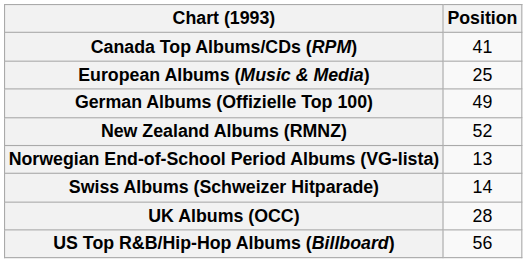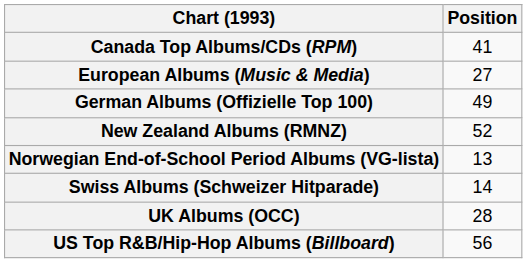European Albums (Music & Media) | Position: 25 -> 27
